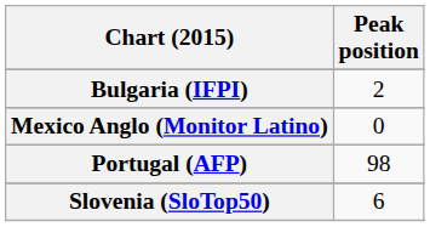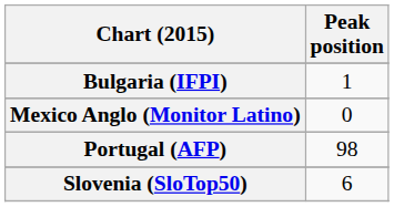Bulgaria (IFPI) | Peak position: 2 -> 1
